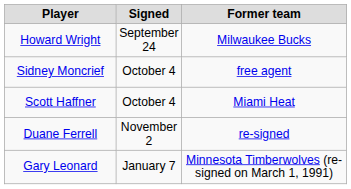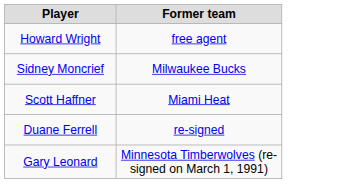- column: Signed | September 24 | October 4 | October 4 | November 2 | January 7
Howard Wright | Former team: Milwaukee Bucks -> free agent
Sidney Moncrief | Former team: free agent -> Milwaukee Bucks
